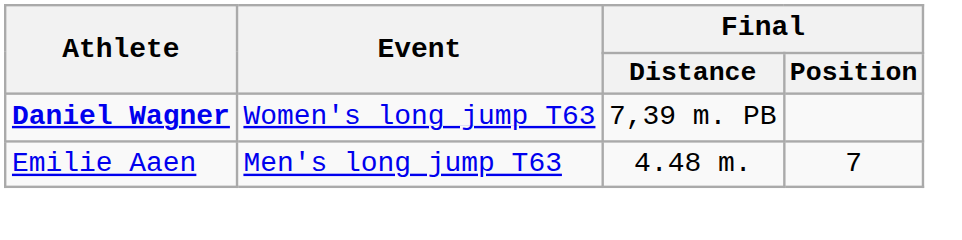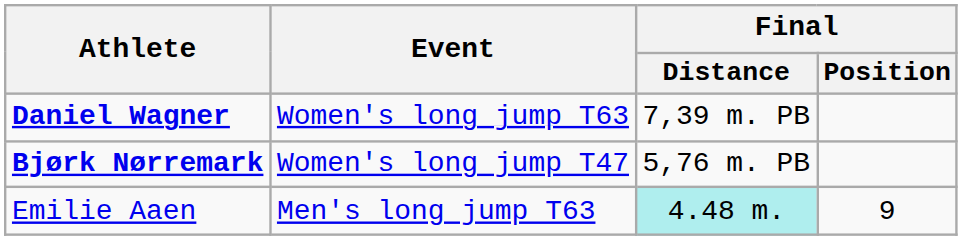+ row: Bjørk Nørremark | Women's long jump T47 | 5,76 m. PB
Emilie Aaen | Final / Distance: no background -> paleturquoise background
Emilie Aaen | Final / Position: 7 -> 9
